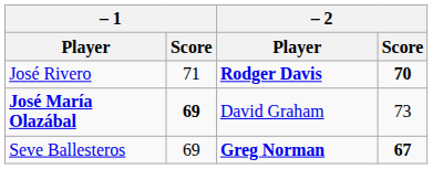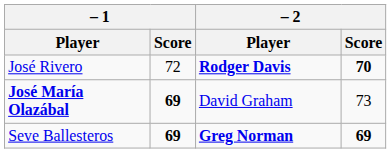José Rivero | – 1 / Score: 71 -> 72
Seve Ballesteros | – 1 / Score: normal -> bold
Seve Ballesteros | – 2 / Score: 67 -> 69
